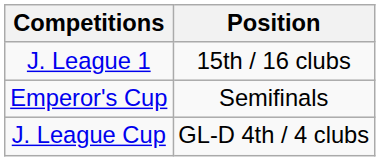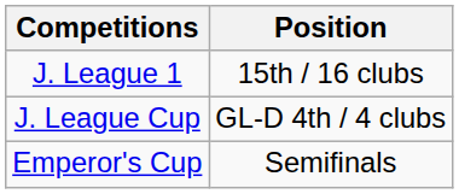rows swapped: Emperor's Cup <-> J. League Cup
